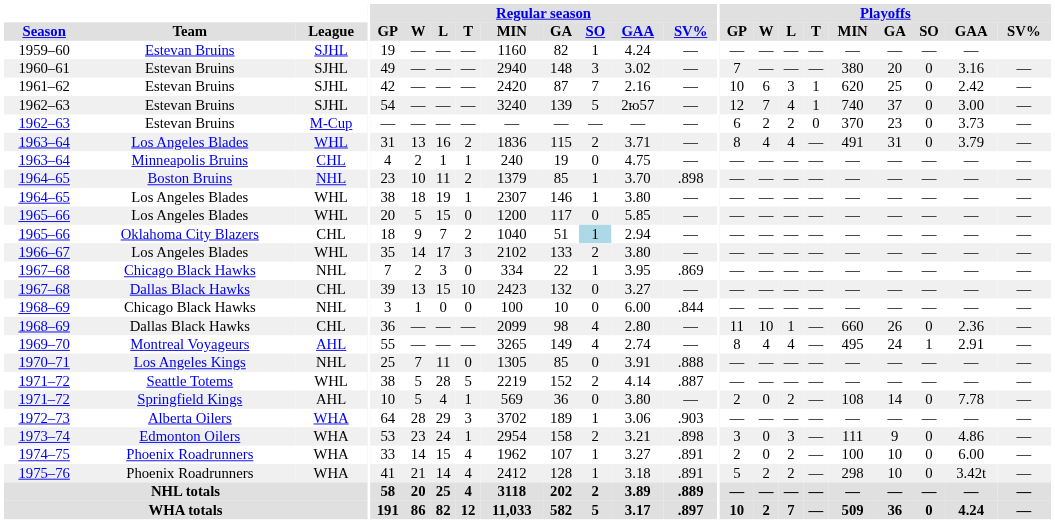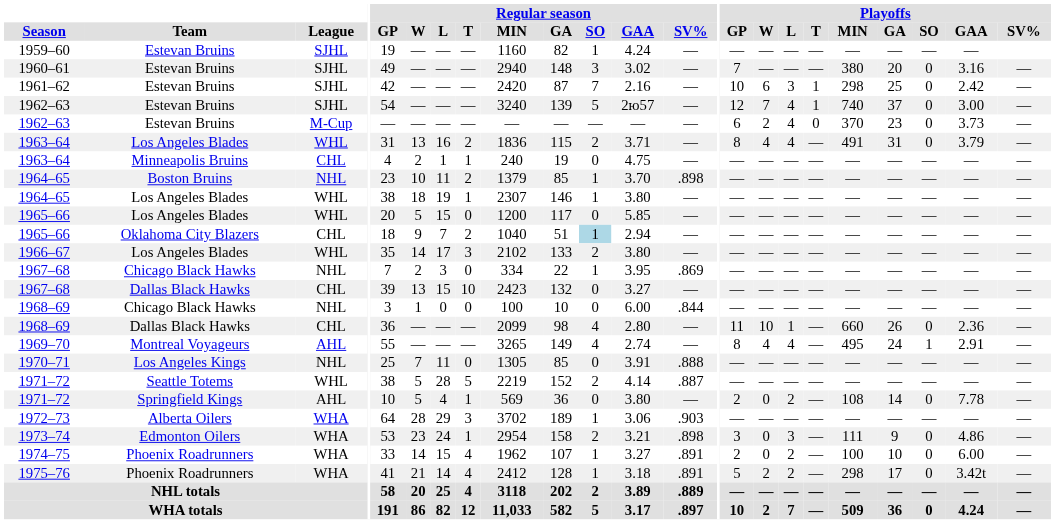1961–62 | Playoffs / MIN: 620 -> 298
1962–63 / M-Cup | Playoffs / L: 2 -> 4
1975–76 | Playoffs / GA: 10 -> 17
